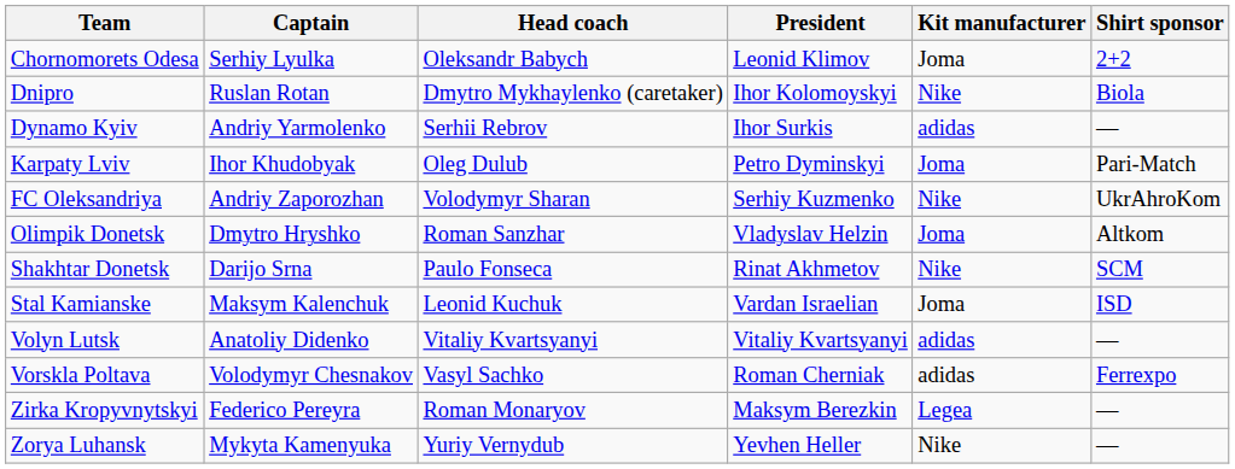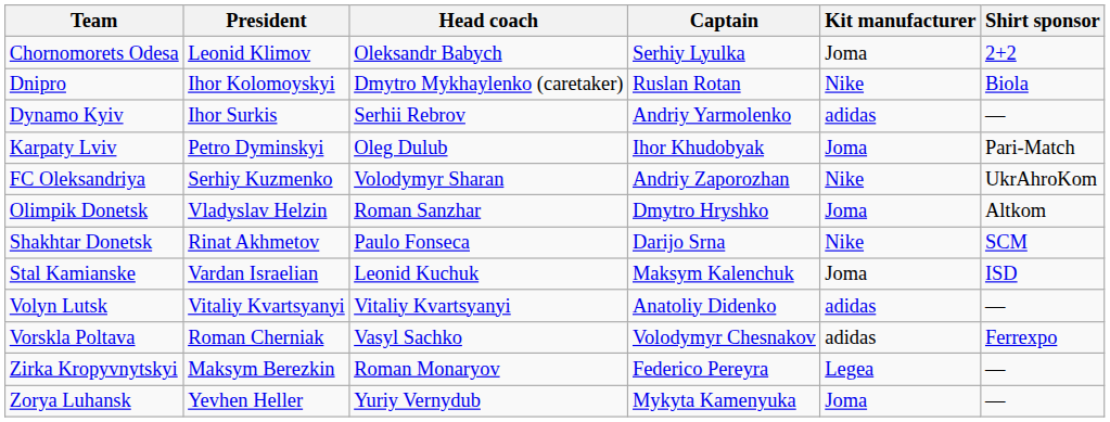columns swapped: President <-> Captain
Zorya Luhansk | Kit manufacturer: Nike -> Joma
